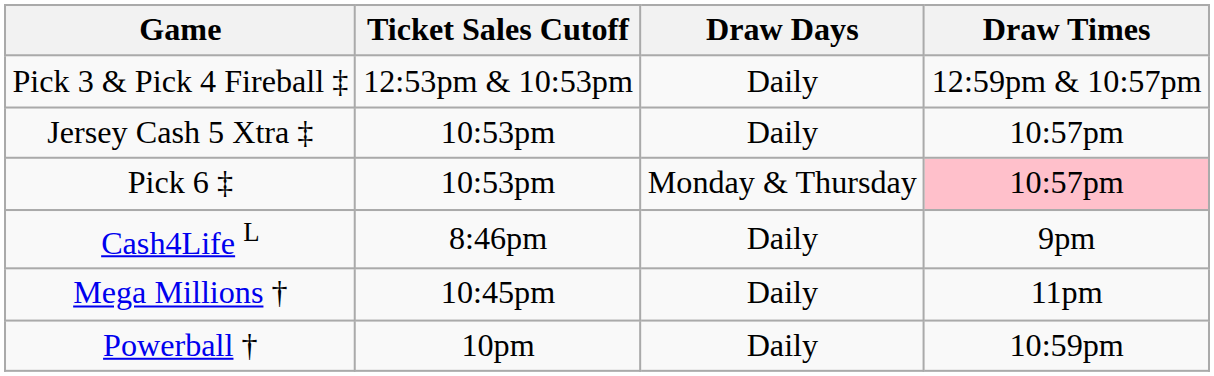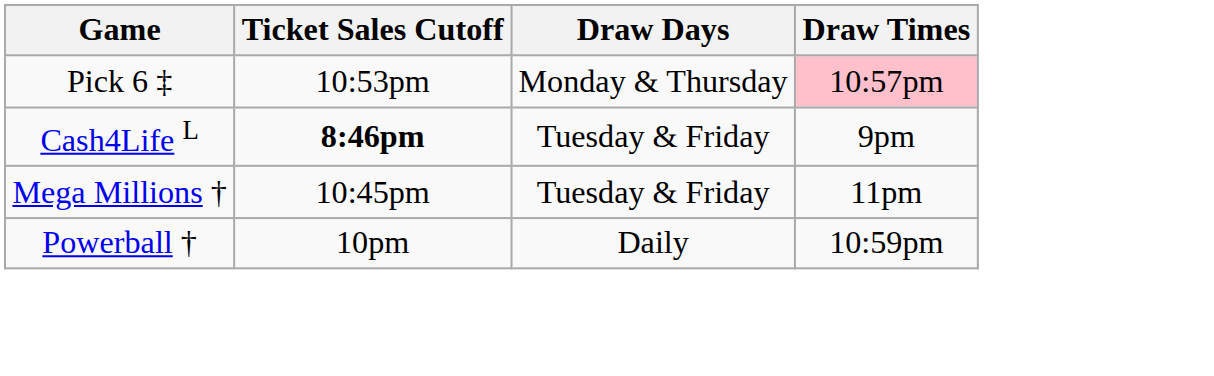- row: Pick 3 & Pick 4 Fireball ‡ | 12:53pm & 10:53pm | Daily | 12:59pm & 10:57pm
- row: Jersey Cash 5 Xtra ‡ | 10:53pm | Daily | 10:57pm
Cash4Life L | Ticket Sales Cutoff: normal -> bold
Cash4Life L | Draw Days: Daily -> Tuesday & Friday
Mega Millions † | Draw Days: Daily -> Tuesday & Friday
